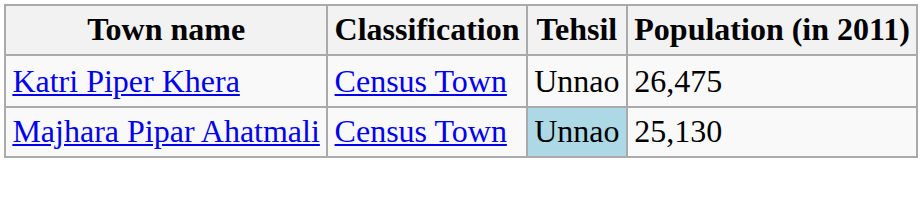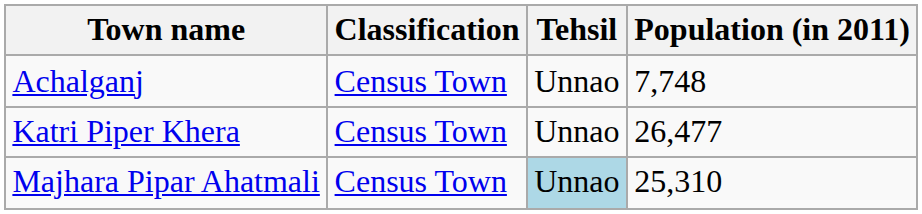+ row: Achalganj | Census Town | Unnao | 7,748
Katri Piper Khera | Population (in 2011): 26,475 -> 26,477
Majhara Pipar Ahatmali | Population (in 2011): 25,130 -> 25,310
